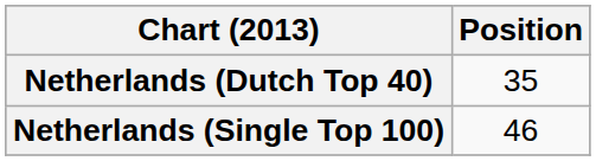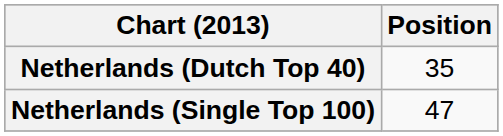Netherlands (Single Top 100) | Position: 46 -> 47
